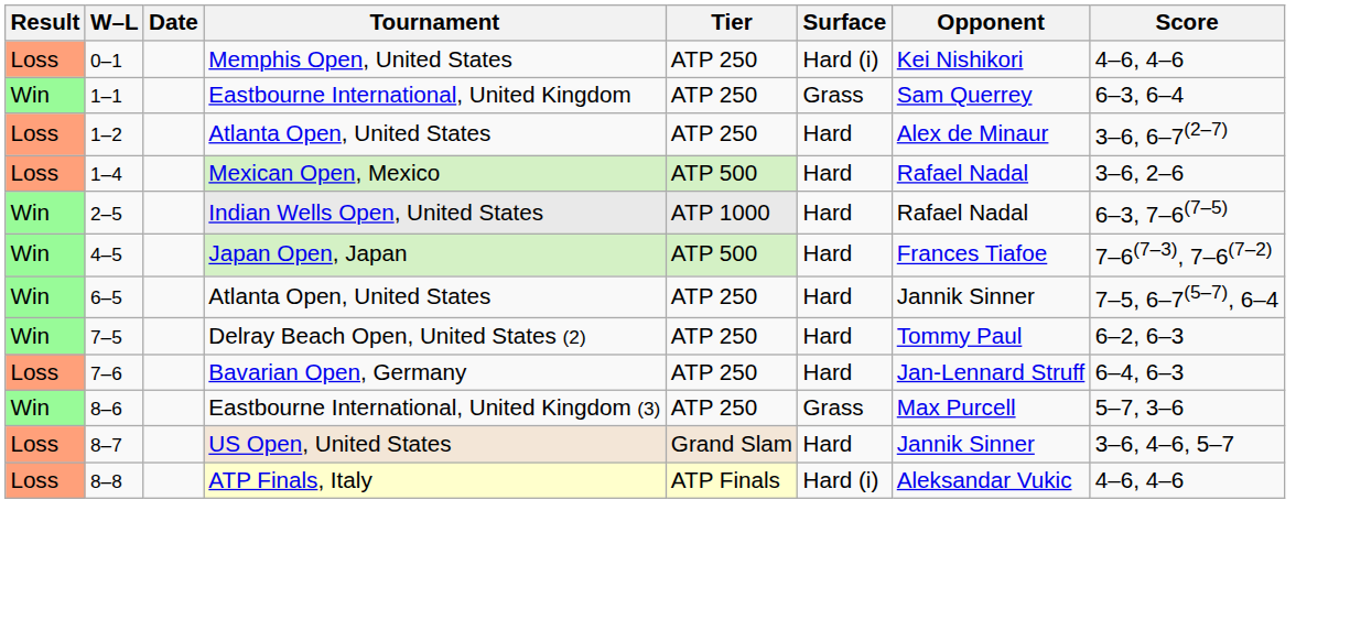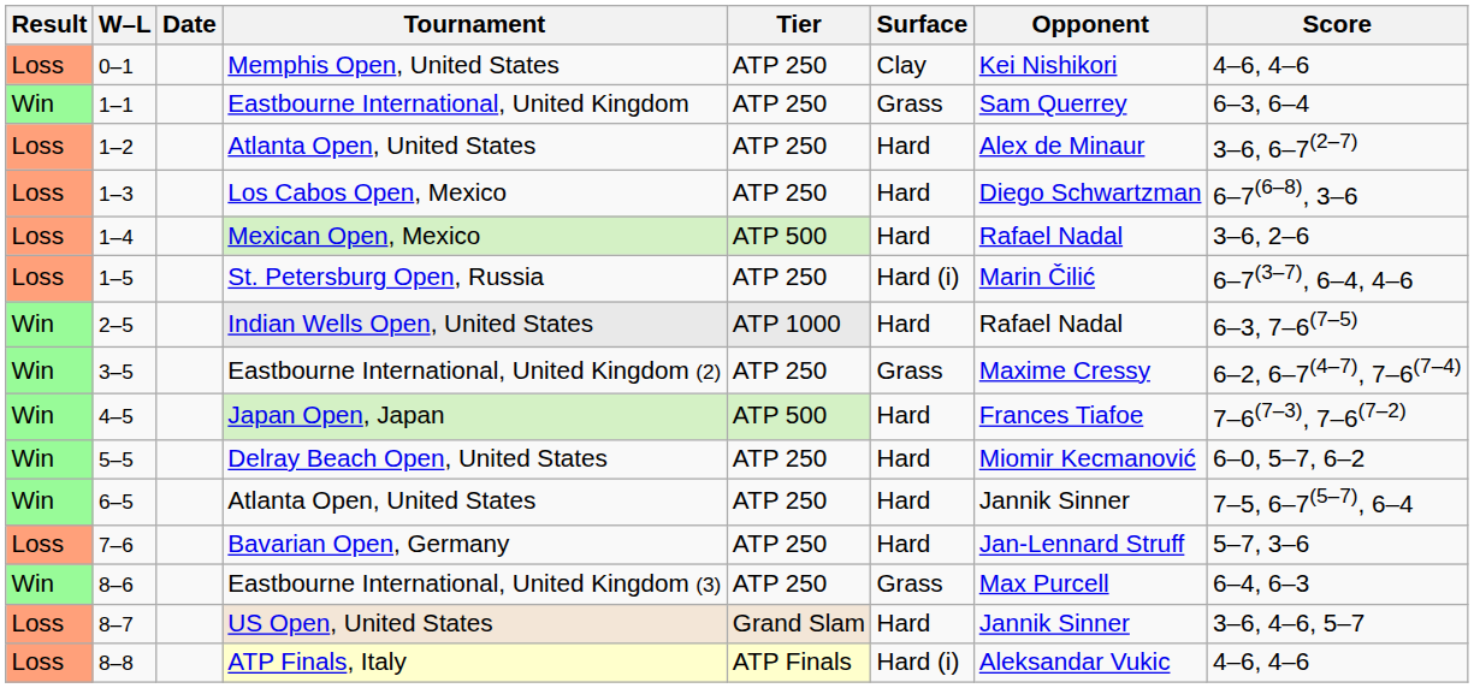Memphis Open, United States | Surface: Hard (i) -> Clay
+ row: Loss | 1–3 | Los Cabos Open, Mexico | ATP 250 | Hard | Diego Schwartzman | 6–7(6–8), 3–6
+ row: Loss | 1–5 | St. Petersburg Open, Russia | ATP 250 | Hard (i) | Marin Čilić | 6–7(3–7), 6–4, 4–6
+ row: Win | 3–5 | Eastbourne International, United Kingdom (2) | ATP 250 | Grass | Maxime Cressy | 6–2, 6–7(4–7), 7–6(7–4)
+ row: Win | 5–5 | Delray Beach Open, United States | ATP 250 | Hard | Miomir Kecmanović | 6–0, 5–7, 6–2
- row: Win | 7–5 | Delray Beach Open, United States (2) | ATP 250 | Hard | Tommy Paul | 6–2, 6–3
Bavarian Open, Germany | Score: 6–4, 6–3 -> 5–7, 3–6
Eastbourne International, United Kingdom (3) | Score: 5–7, 3–6 -> 6–4, 6–3
